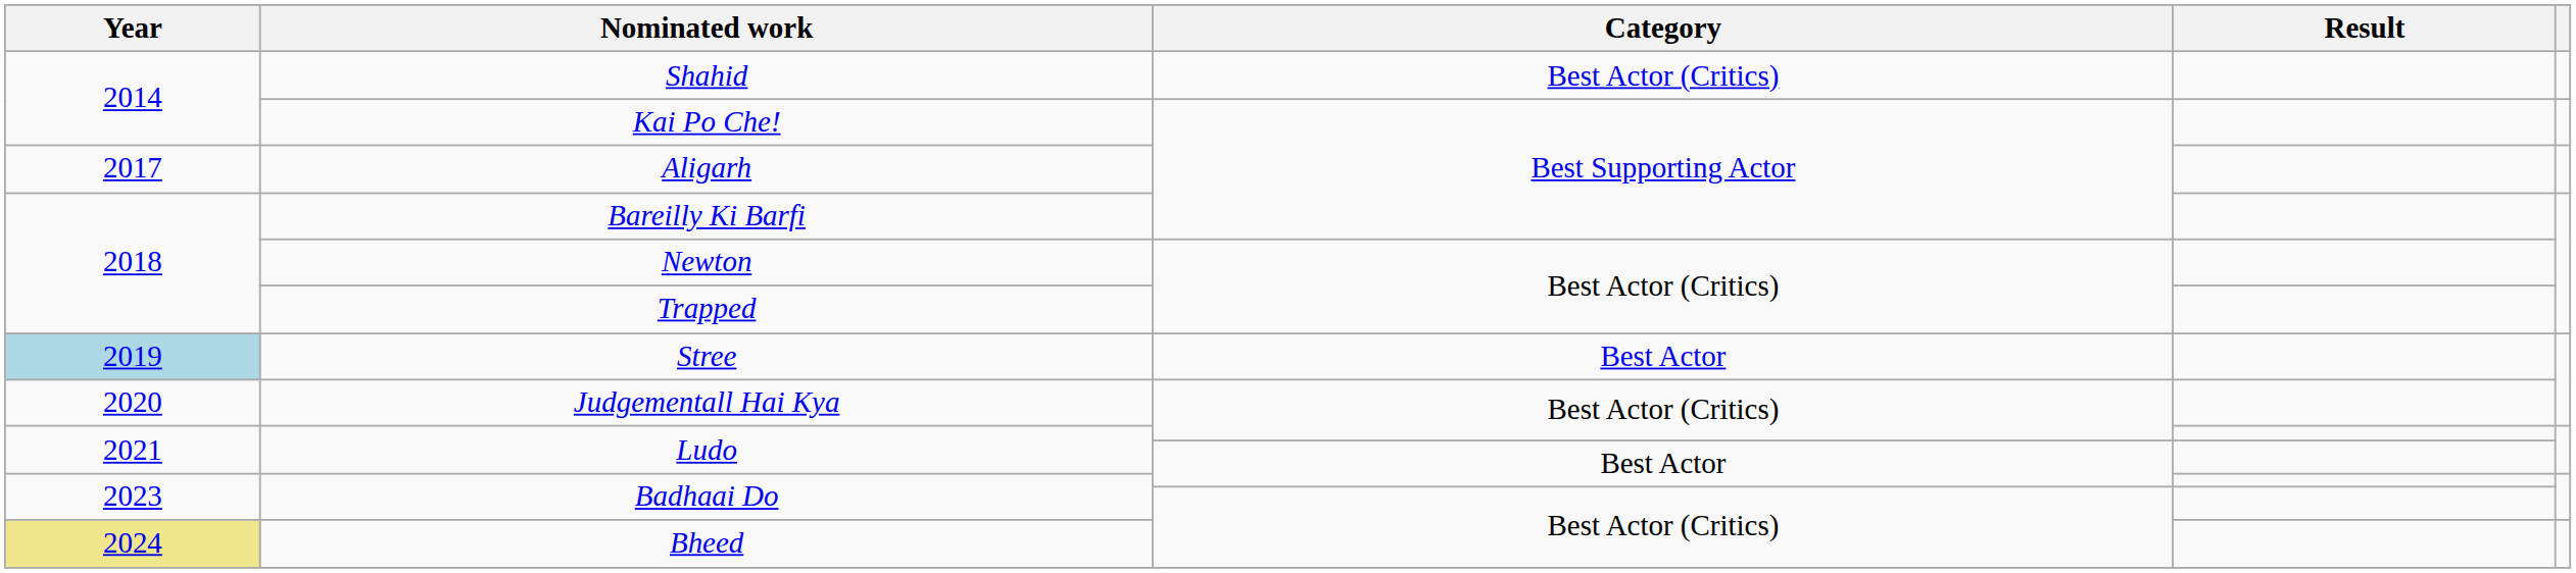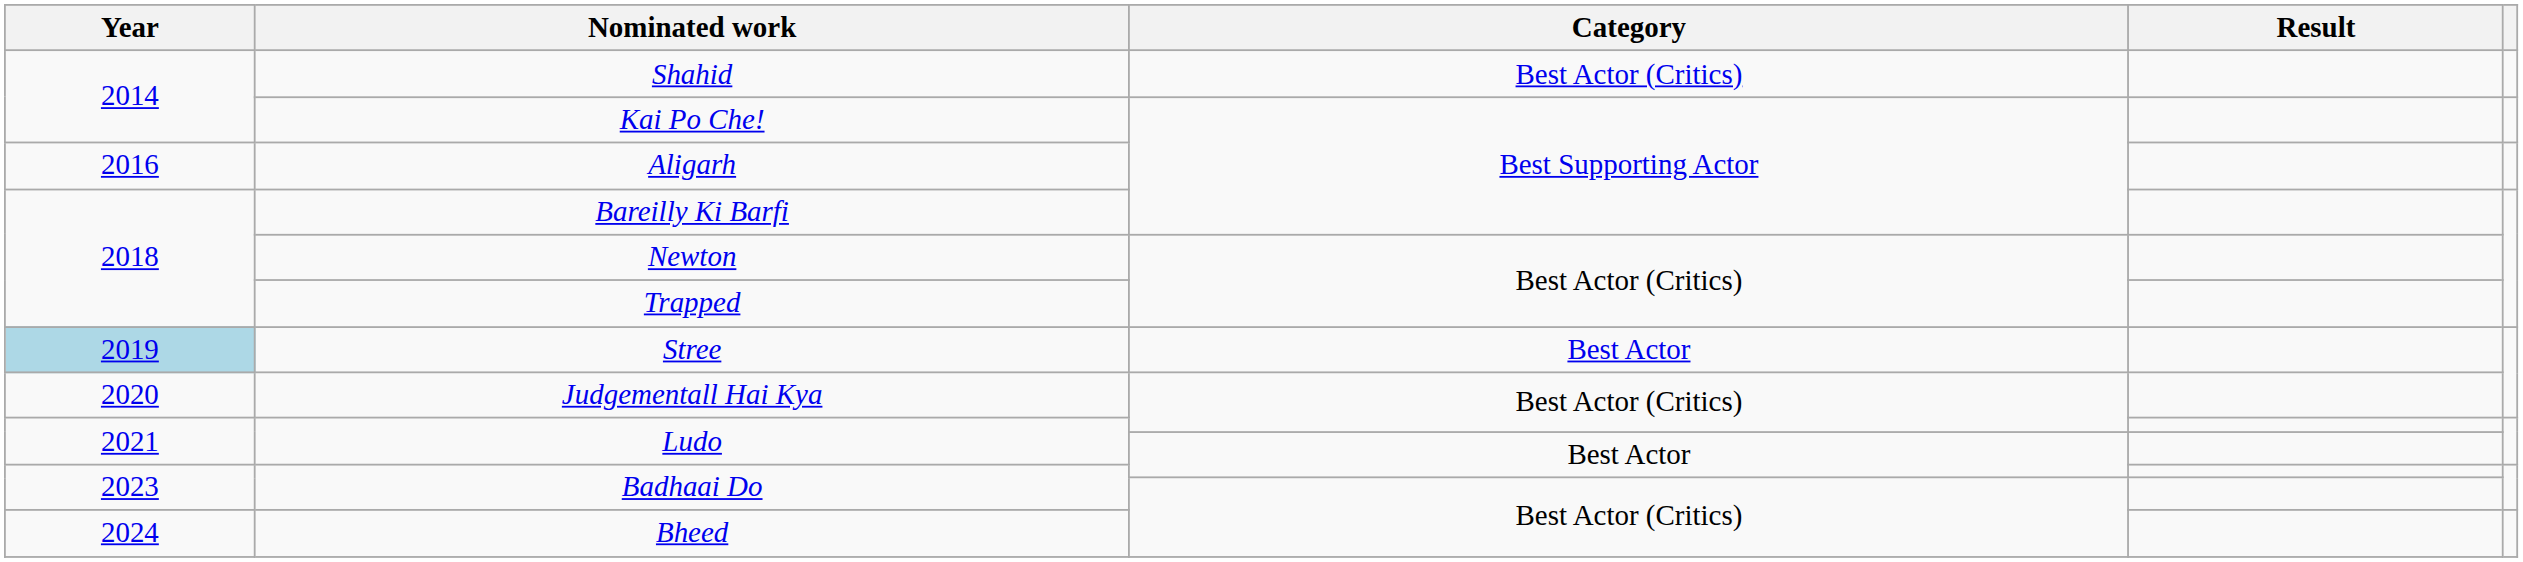Aligarh | Year: 2017 -> 2016
Bheed | Year: khaki background -> no background
